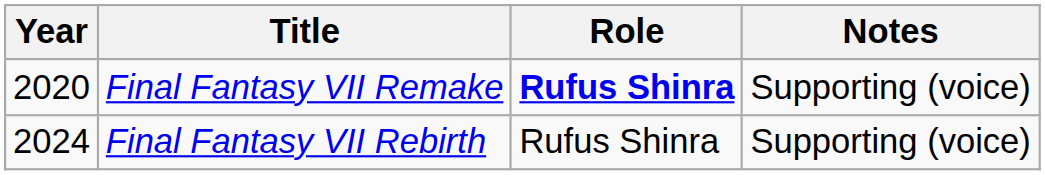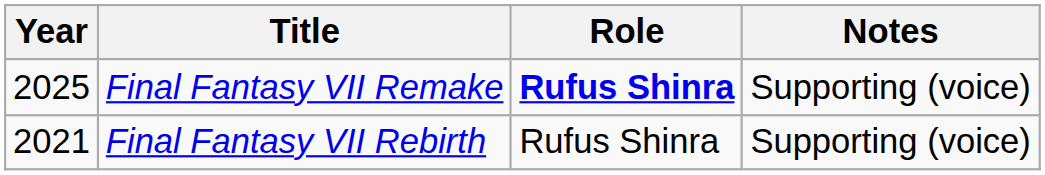Final Fantasy VII Remake | Year: 2020 -> 2025
Final Fantasy VII Rebirth | Year: 2024 -> 2021
